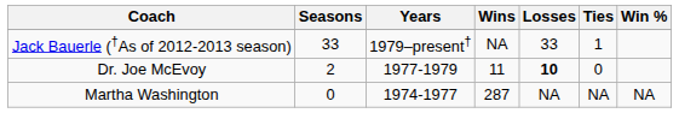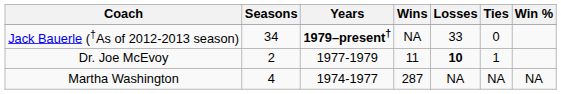Jack Bauerle (†As of 2012-2013 season) | Seasons: 33 -> 34
Jack Bauerle (†As of 2012-2013 season) | Years: normal -> bold
Jack Bauerle (†As of 2012-2013 season) | Ties: 1 -> 0
Dr. Joe McEvoy | Ties: 0 -> 1
Martha Washington | Seasons: 0 -> 4
